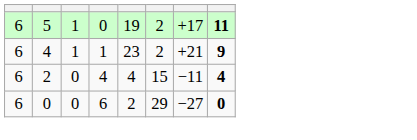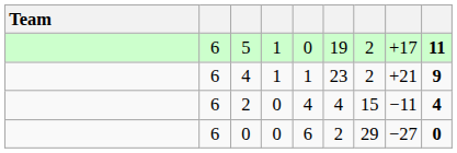+ column: Team
